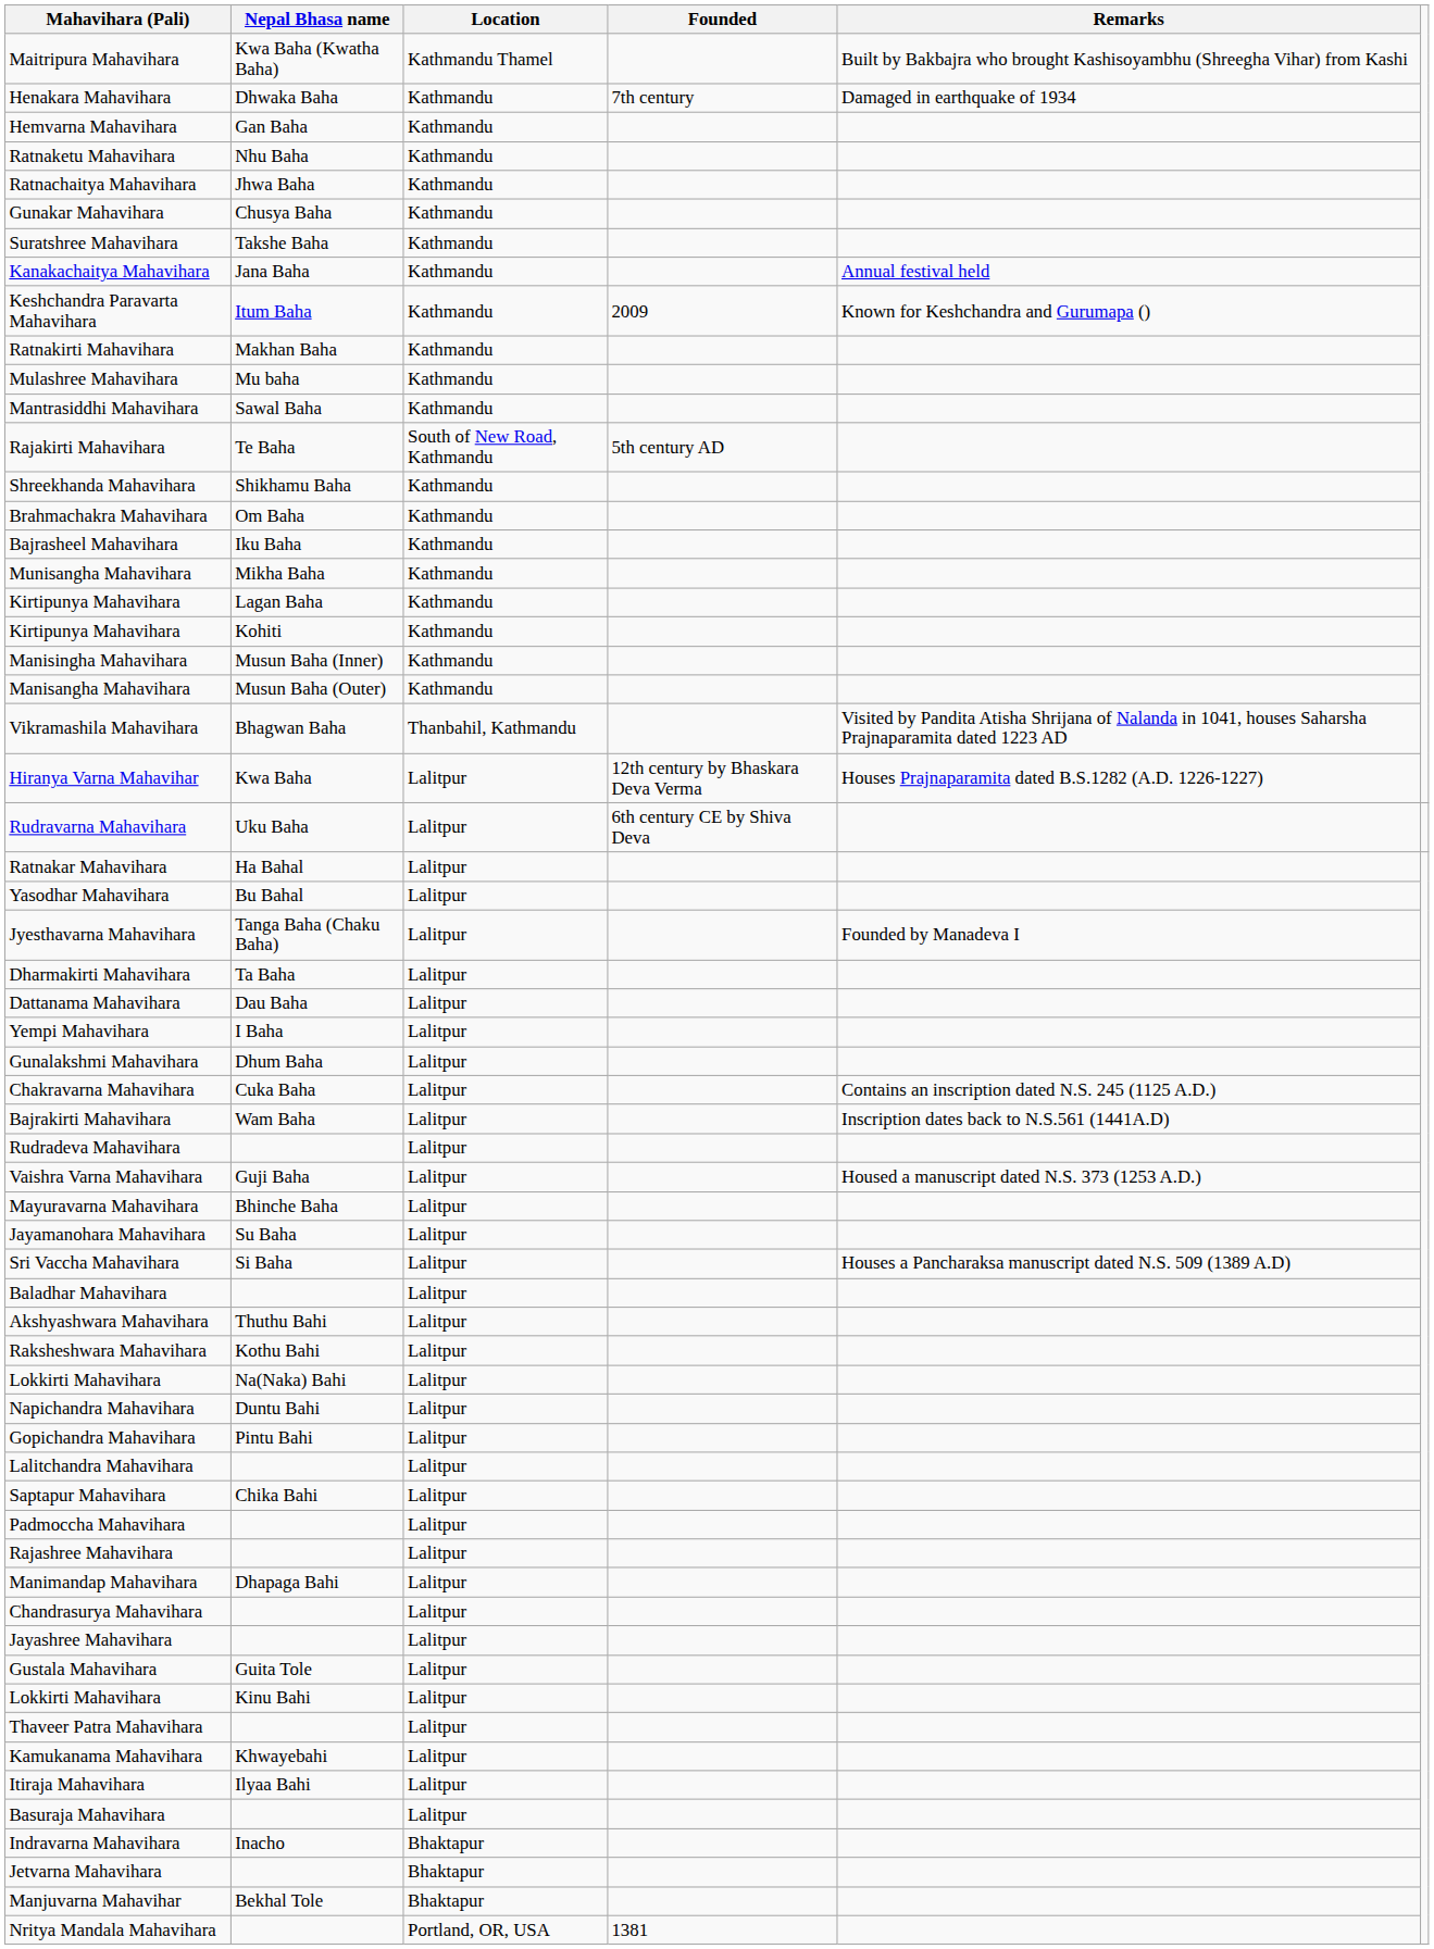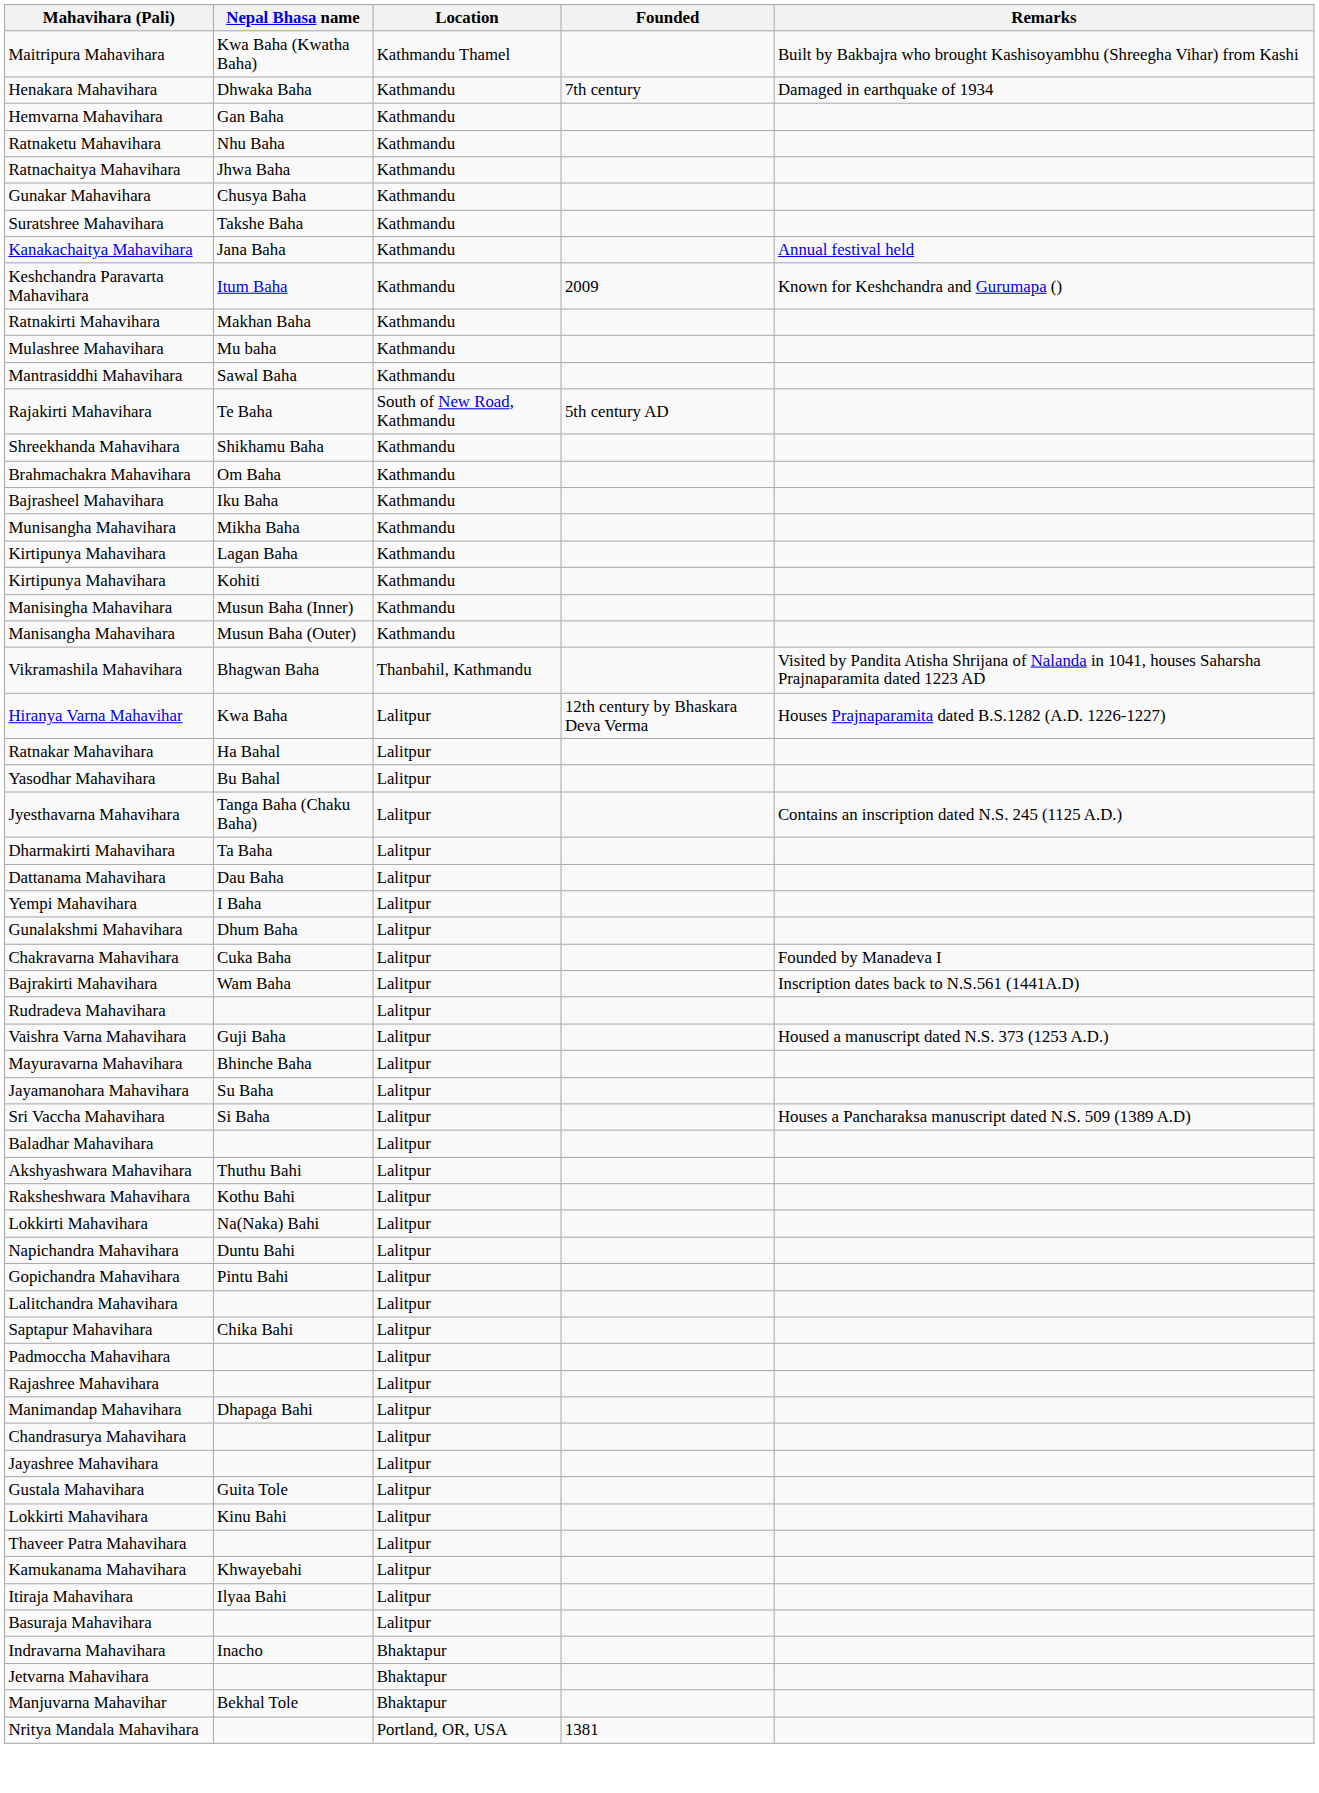- row: Rudravarna Mahavihara | Uku Baha | Lalitpur | 6th century CE by Shiva Deva
Jyesthavarna Mahavihara | Remarks: Founded by Manadeva I -> Contains an inscription dated N.S. 245 (1125 A.D.)
Chakravarna Mahavihara | Remarks: Contains an inscription dated N.S. 245 (1125 A.D.) -> Founded by Manadeva I
